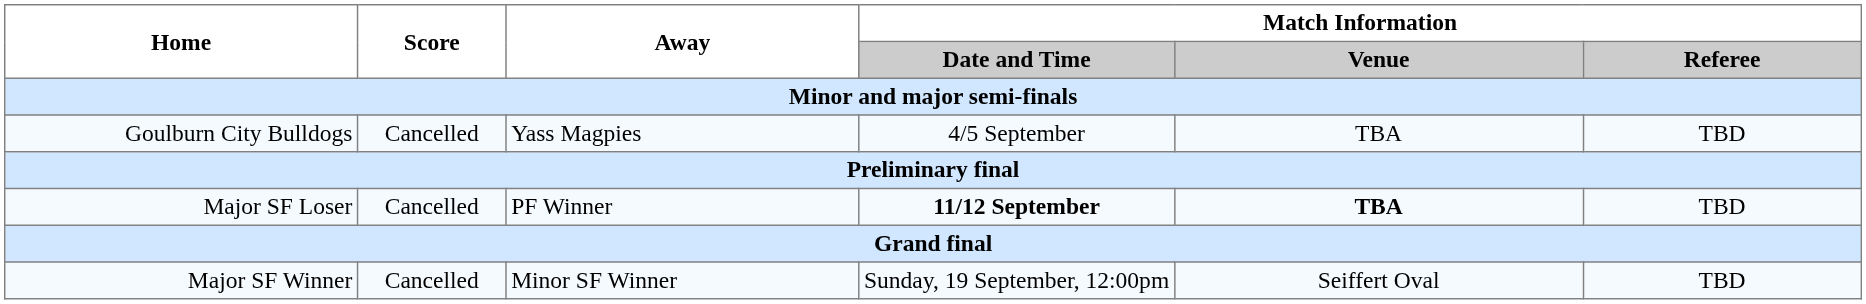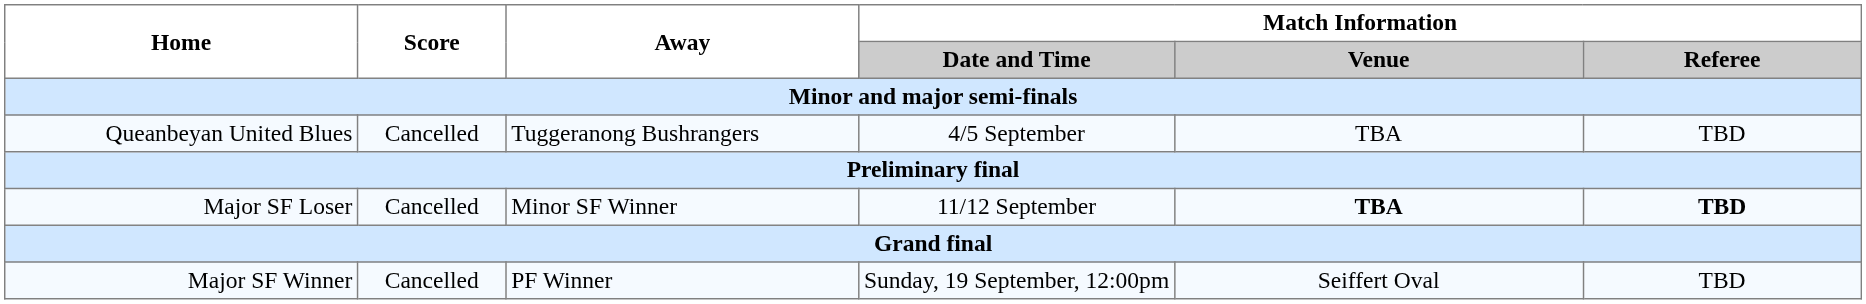+ row: Queanbeyan United Blues | Cancelled | Tuggeranong Bushrangers | 4/5 September | TBA | TBD
- row: Goulburn City Bulldogs | Cancelled | Yass Magpies | 4/5 September | TBA | TBD
Major SF Loser | Away: PF Winner -> Minor SF Winner
Major SF Loser | Match Information / Date and Time: bold -> normal
Major SF Loser | Match Information / Referee: normal -> bold
Major SF Winner | Away: Minor SF Winner -> PF Winner
